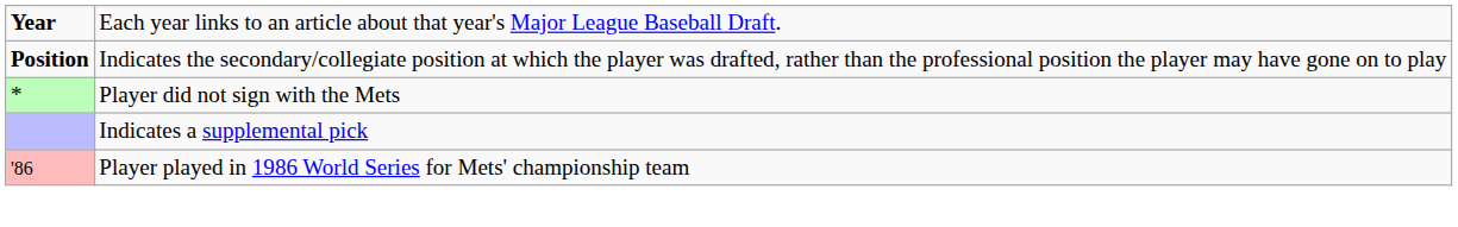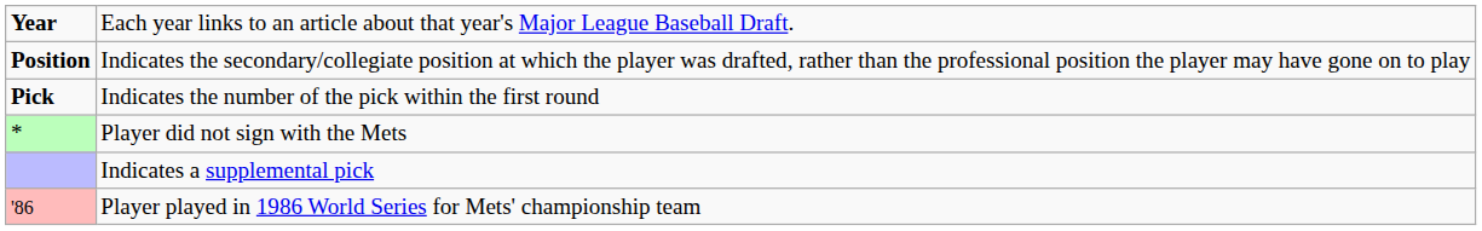+ row: Pick | Indicates the number of the pick within the first round
